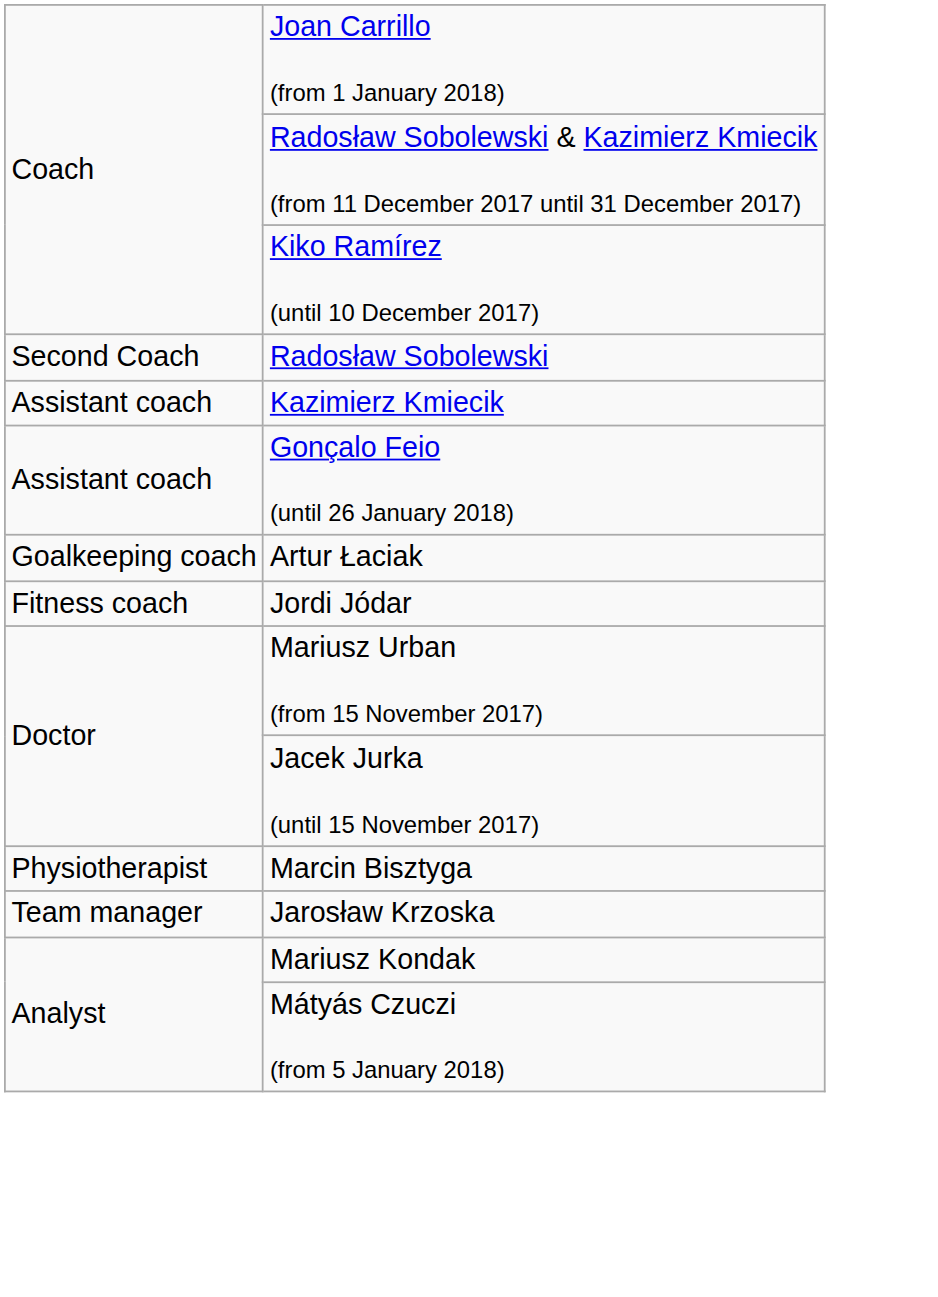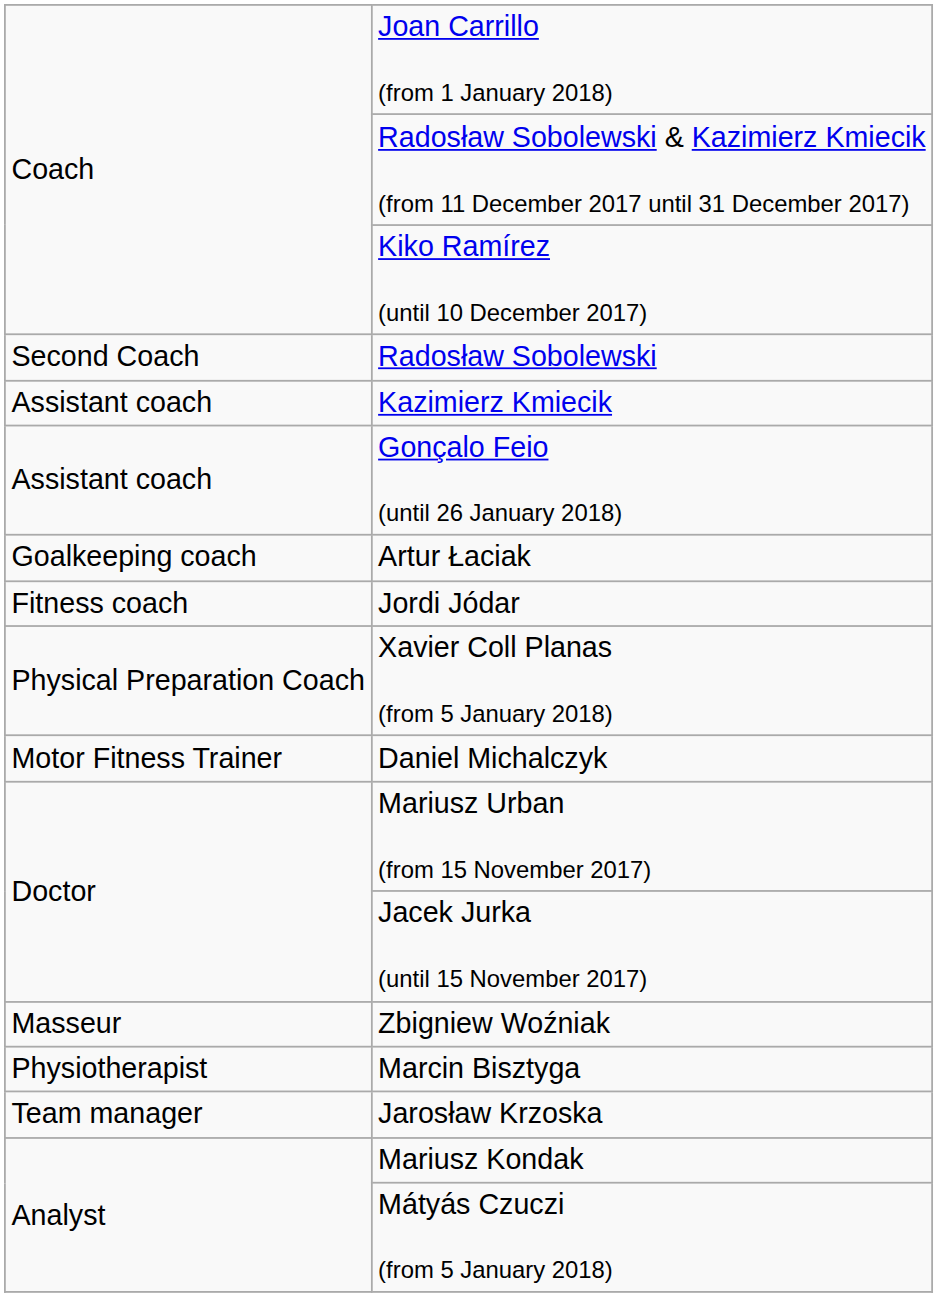+ row: Physical Preparation Coach | Xavier Coll Planas (from 5 January 2018)
+ row: Motor Fitness Trainer | Daniel Michalczyk
+ row: Masseur | Zbigniew Woźniak
